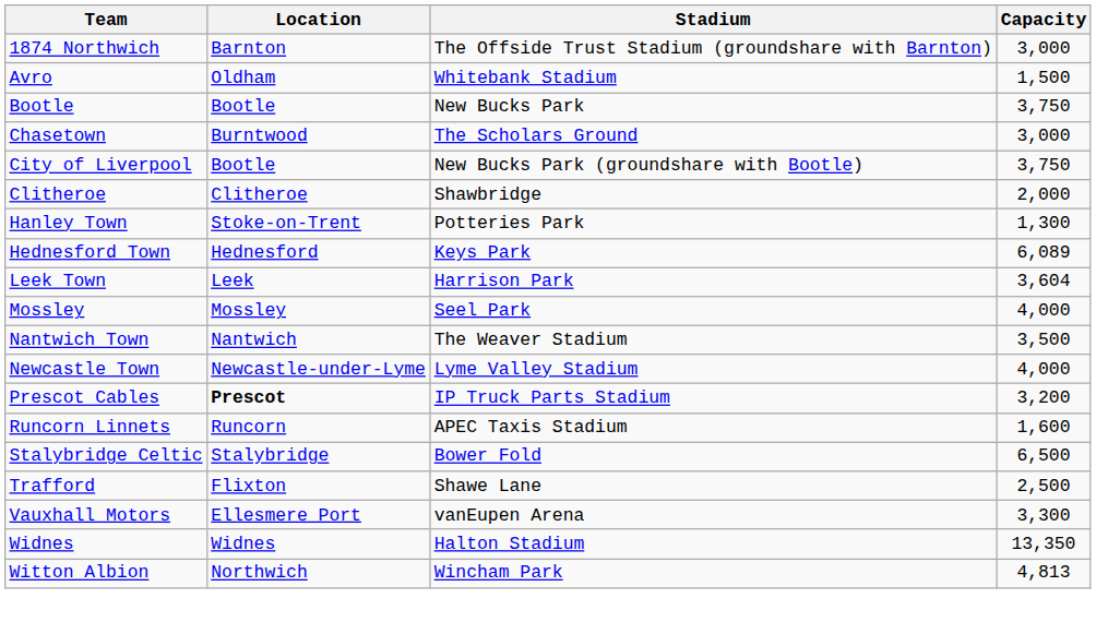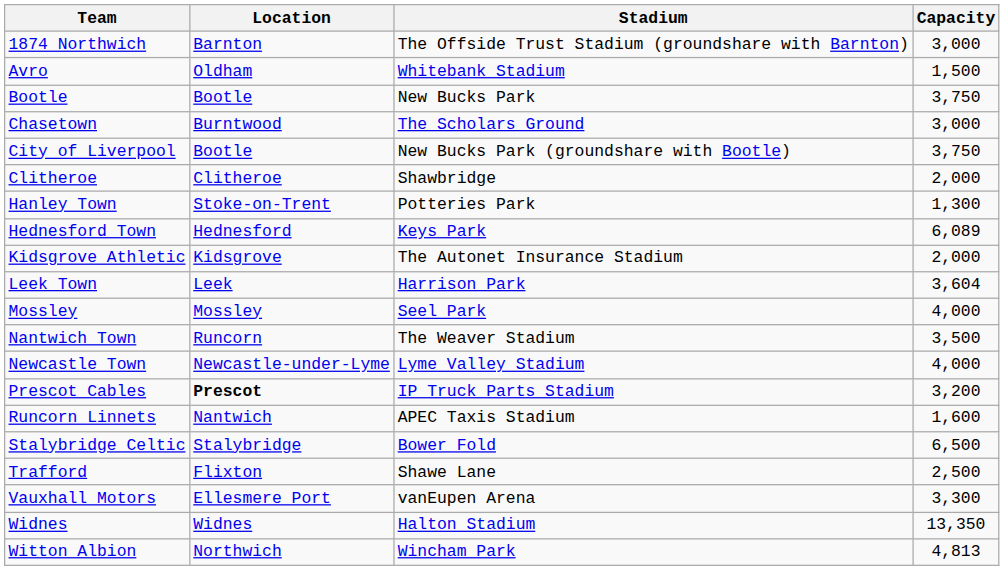+ row: Kidsgrove Athletic | Kidsgrove | The Autonet Insurance Stadium | 2,000
Nantwich Town | Location: Nantwich -> Runcorn
Runcorn Linnets | Location: Runcorn -> Nantwich
